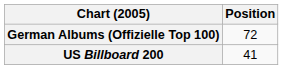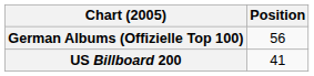German Albums (Offizielle Top 100) | Position: 72 -> 56
